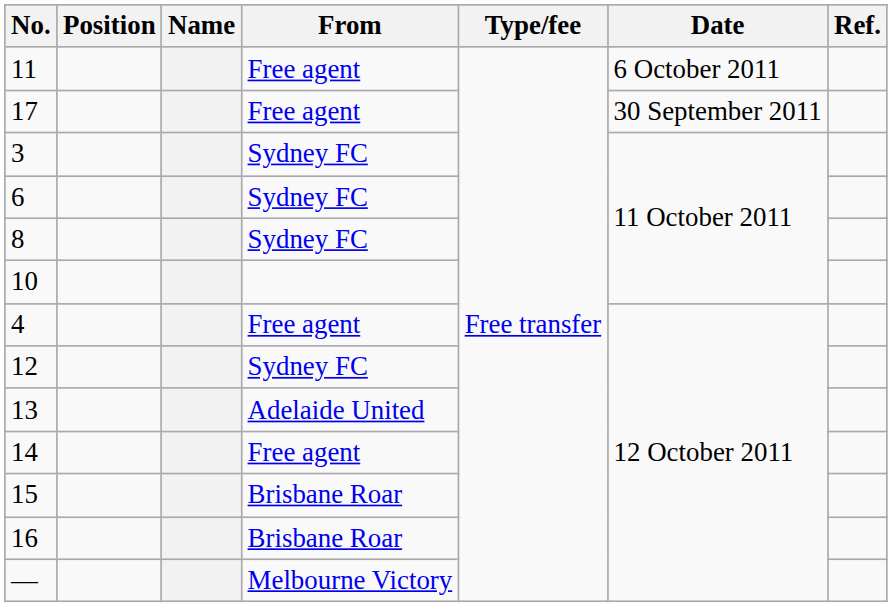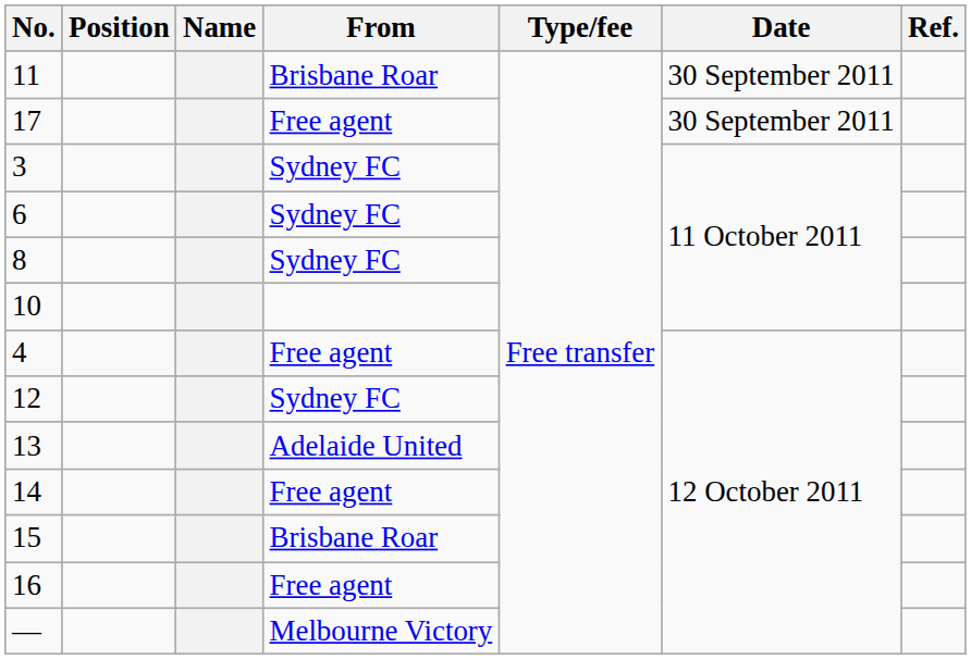11 | From: Free agent -> Brisbane Roar
11 | Date: 6 October 2011 -> 30 September 2011
16 | From: Brisbane Roar -> Free agent
